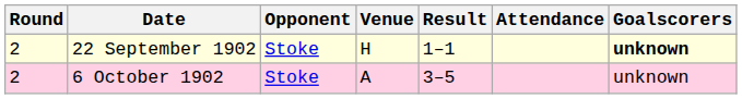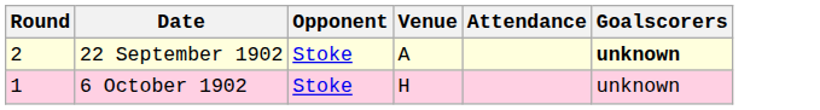- column: Result | 1–1 | 3–5
22 September 1902 | Venue: H -> A
6 October 1902 | Round: 2 -> 1
6 October 1902 | Venue: A -> H
